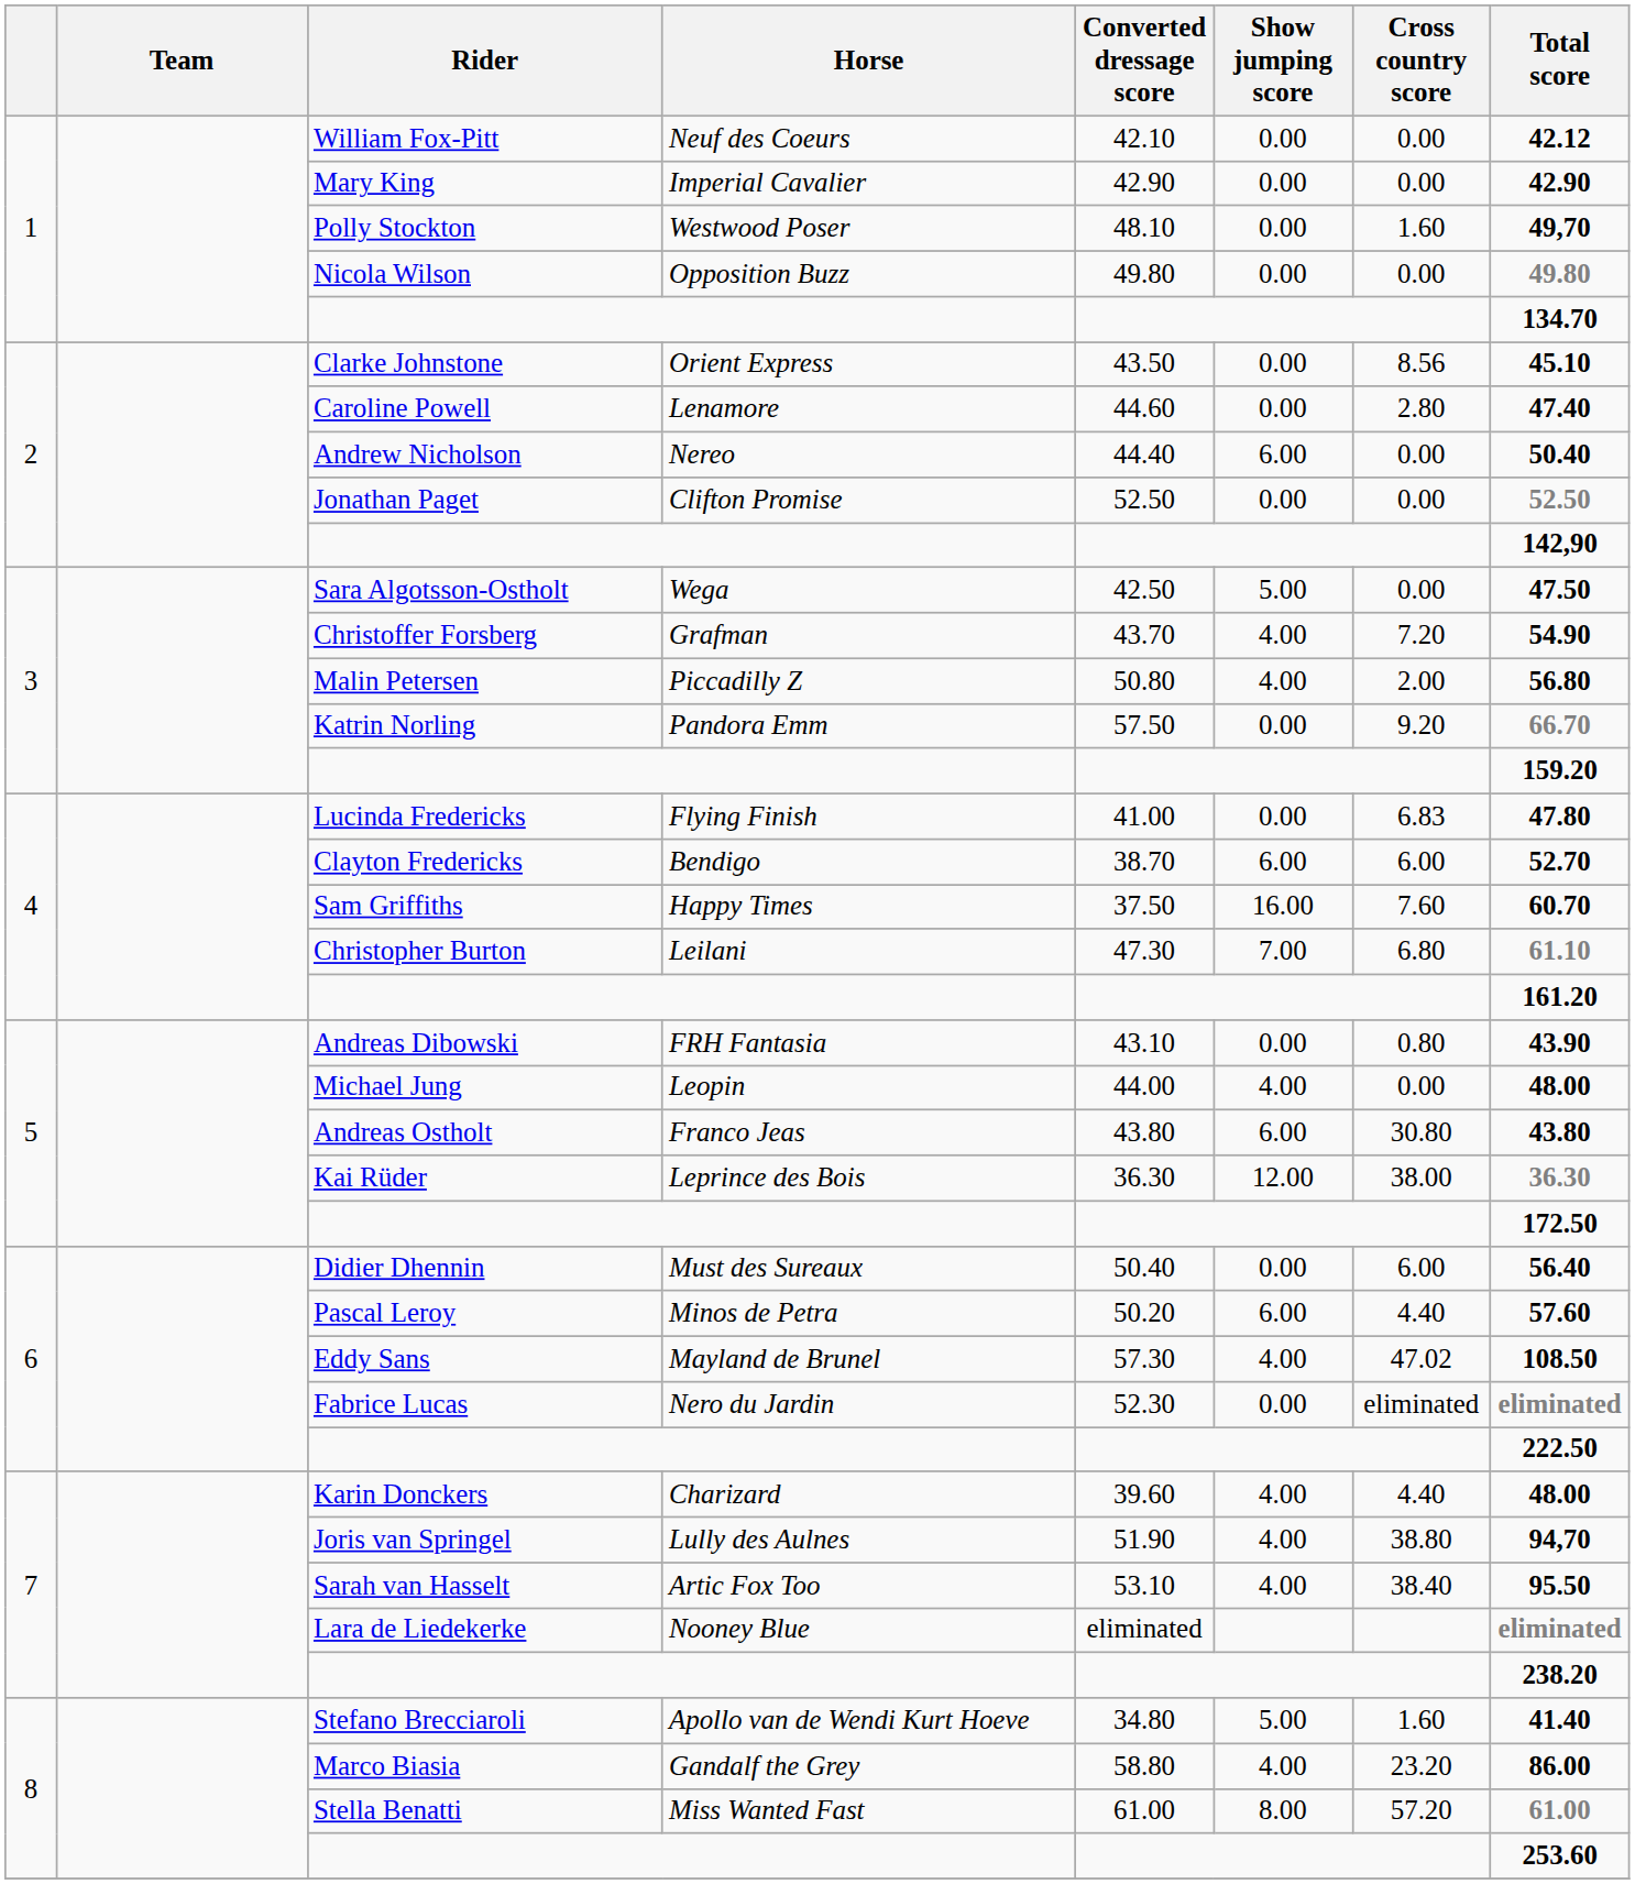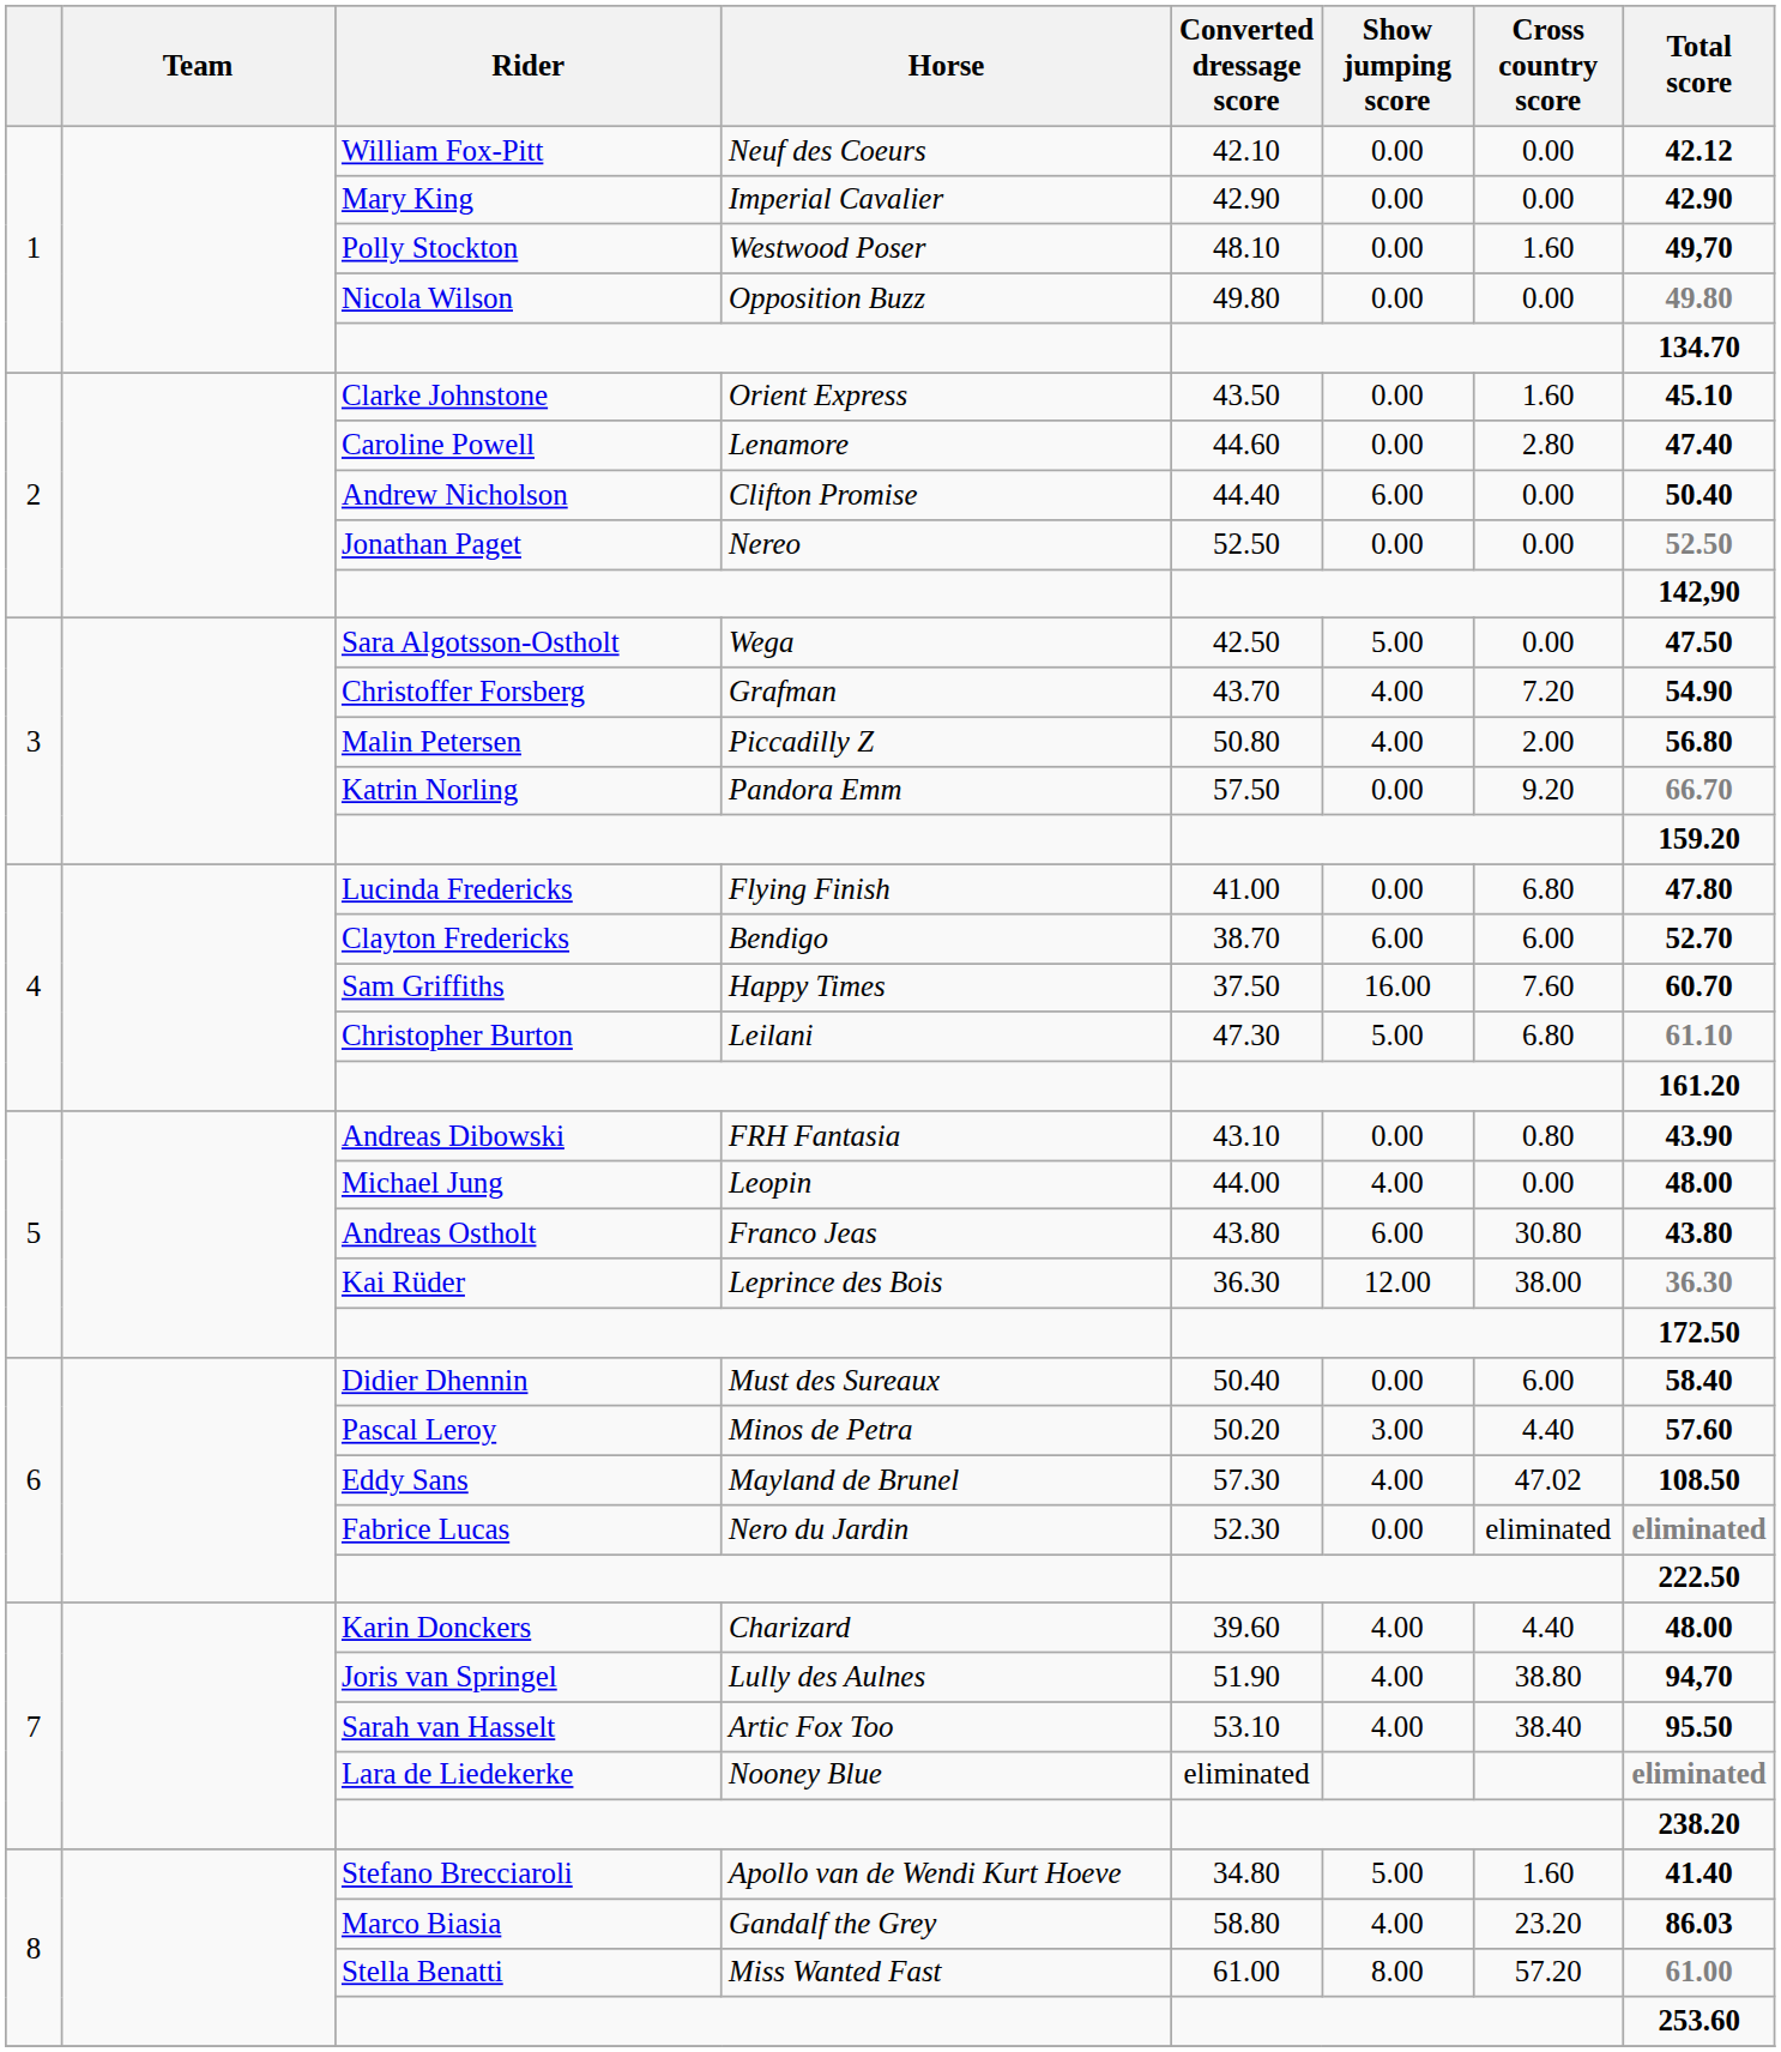Clarke Johnstone | Cross country score: 8.56 -> 1.60
Andrew Nicholson | Horse: Nereo -> Clifton Promise
Jonathan Paget | Horse: Clifton Promise -> Nereo
Lucinda Fredericks | Cross country score: 6.83 -> 6.80
Christopher Burton | Show jumping score: 7.00 -> 5.00
Didier Dhennin | Total score: 56.40 -> 58.40
Pascal Leroy | Show jumping score: 6.00 -> 3.00
Marco Biasia | Total score: 86.00 -> 86.03
